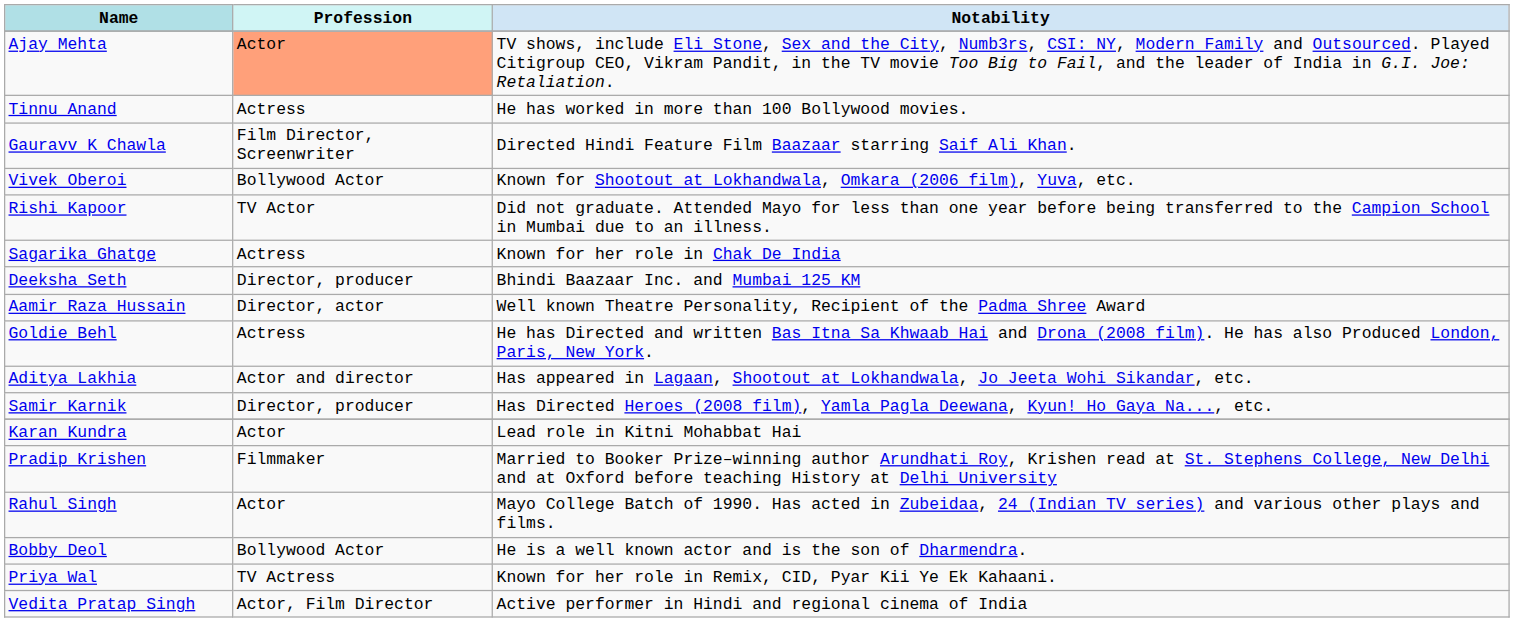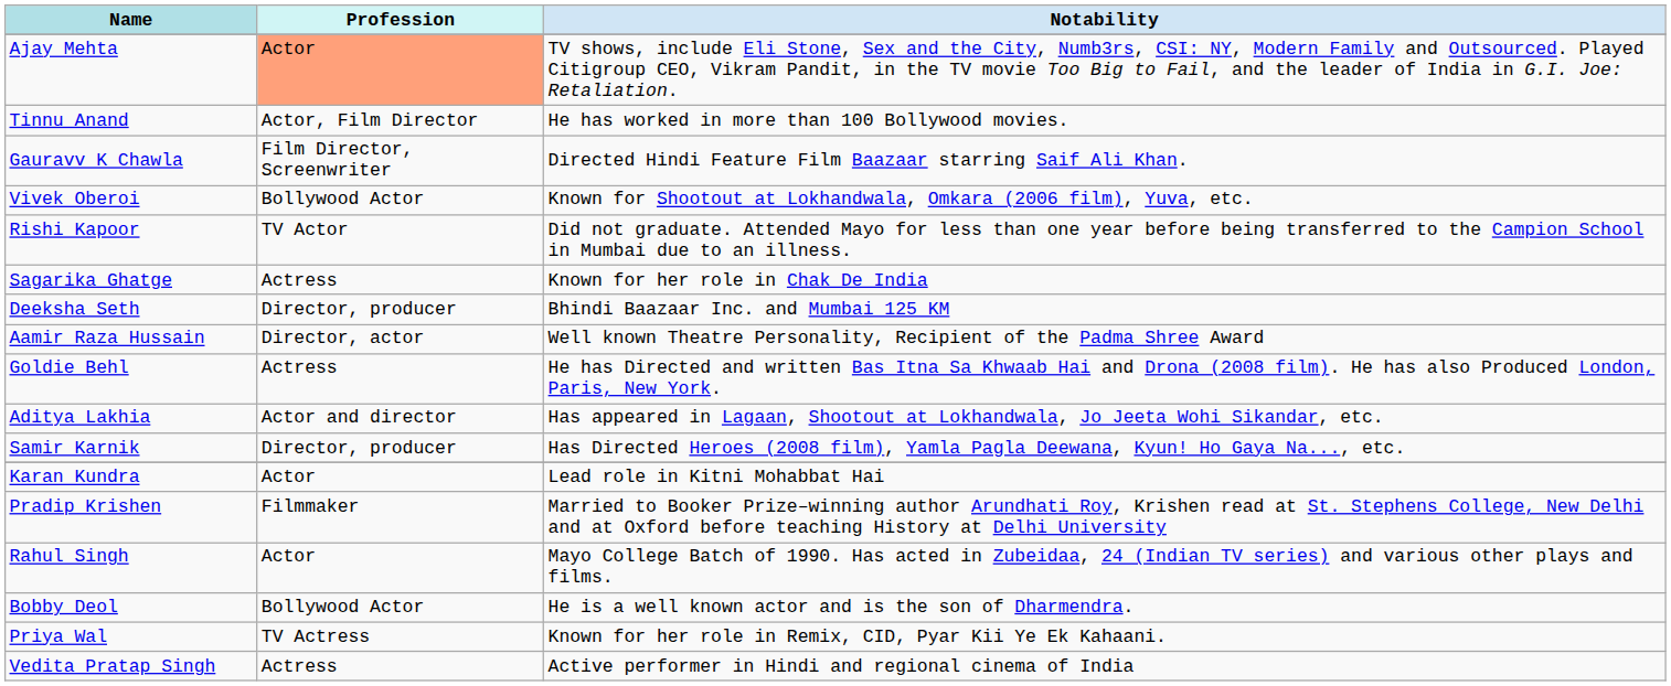Tinnu Anand | Profession: Actress -> Actor, Film Director
Vedita Pratap Singh | Profession: Actor, Film Director -> Actress
